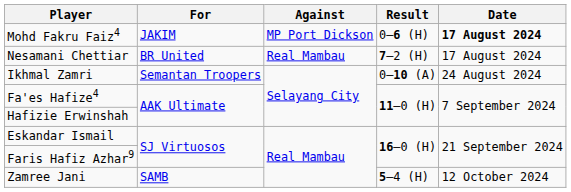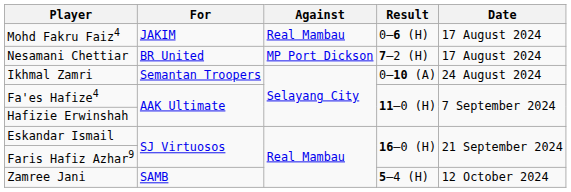Mohd Fakru Faiz4 | Against: MP Port Dickson -> Real Mambau
Mohd Fakru Faiz4 | Date: bold -> normal
Nesamani Chettiar | Against: Real Mambau -> MP Port Dickson
